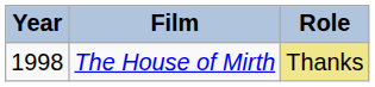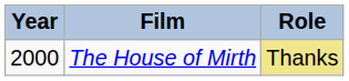The House of Mirth | Year: 1998 -> 2000
